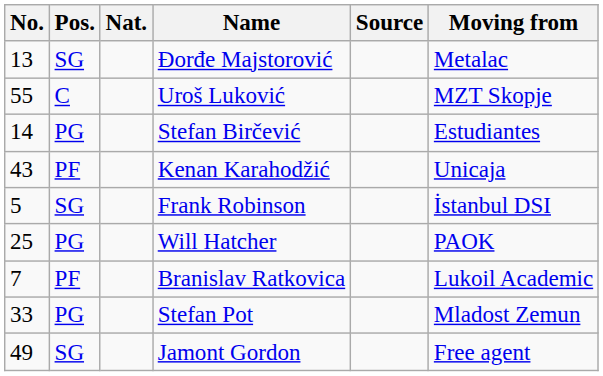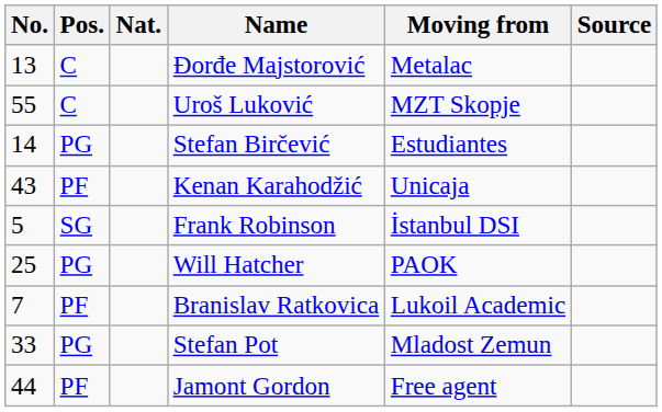columns swapped: Moving from <-> Source
Đorđe Majstorović | Pos.: SG -> C
Jamont Gordon | No.: 49 -> 44
Jamont Gordon | Pos.: SG -> PF
